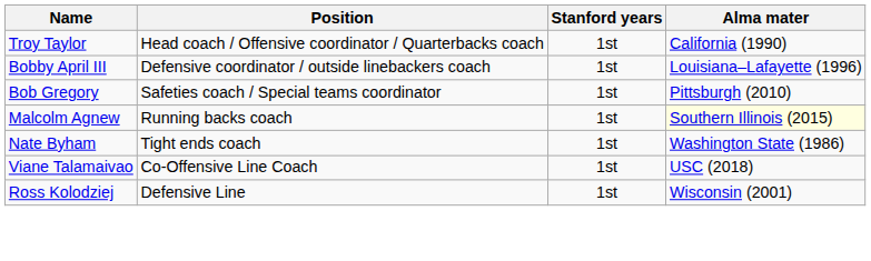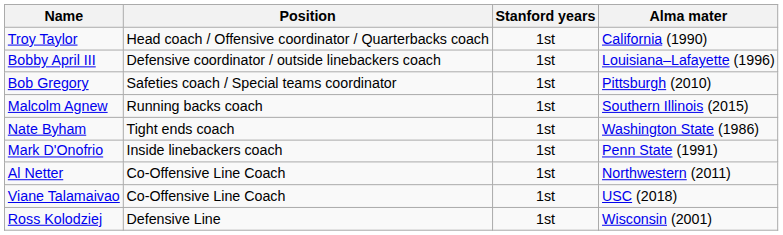Malcolm Agnew | Alma mater: lightyellow background -> no background
+ row: Mark D'Onofrio | Inside linebackers coach | 1st | Penn State (1991)
+ row: Al Netter | Co-Offensive Line Coach | 1st | Northwestern (2011)
